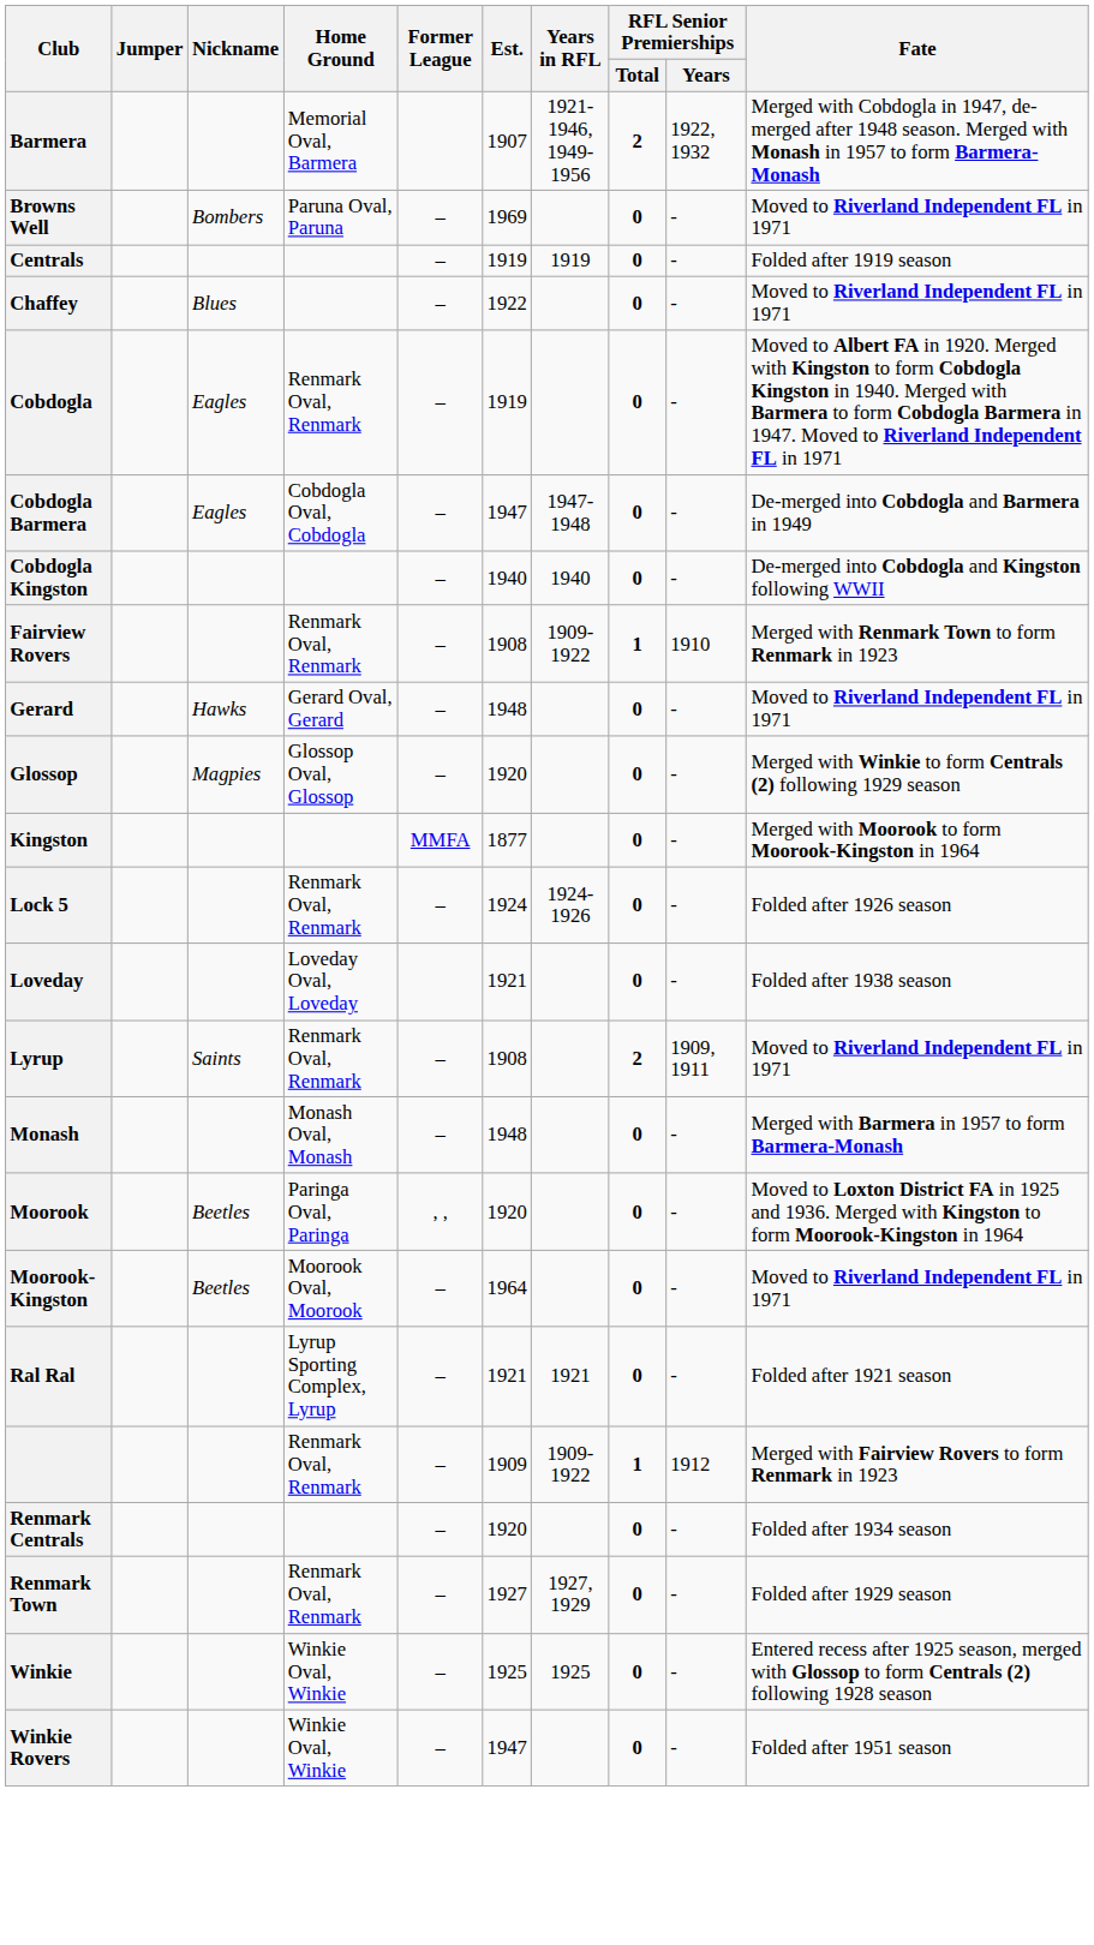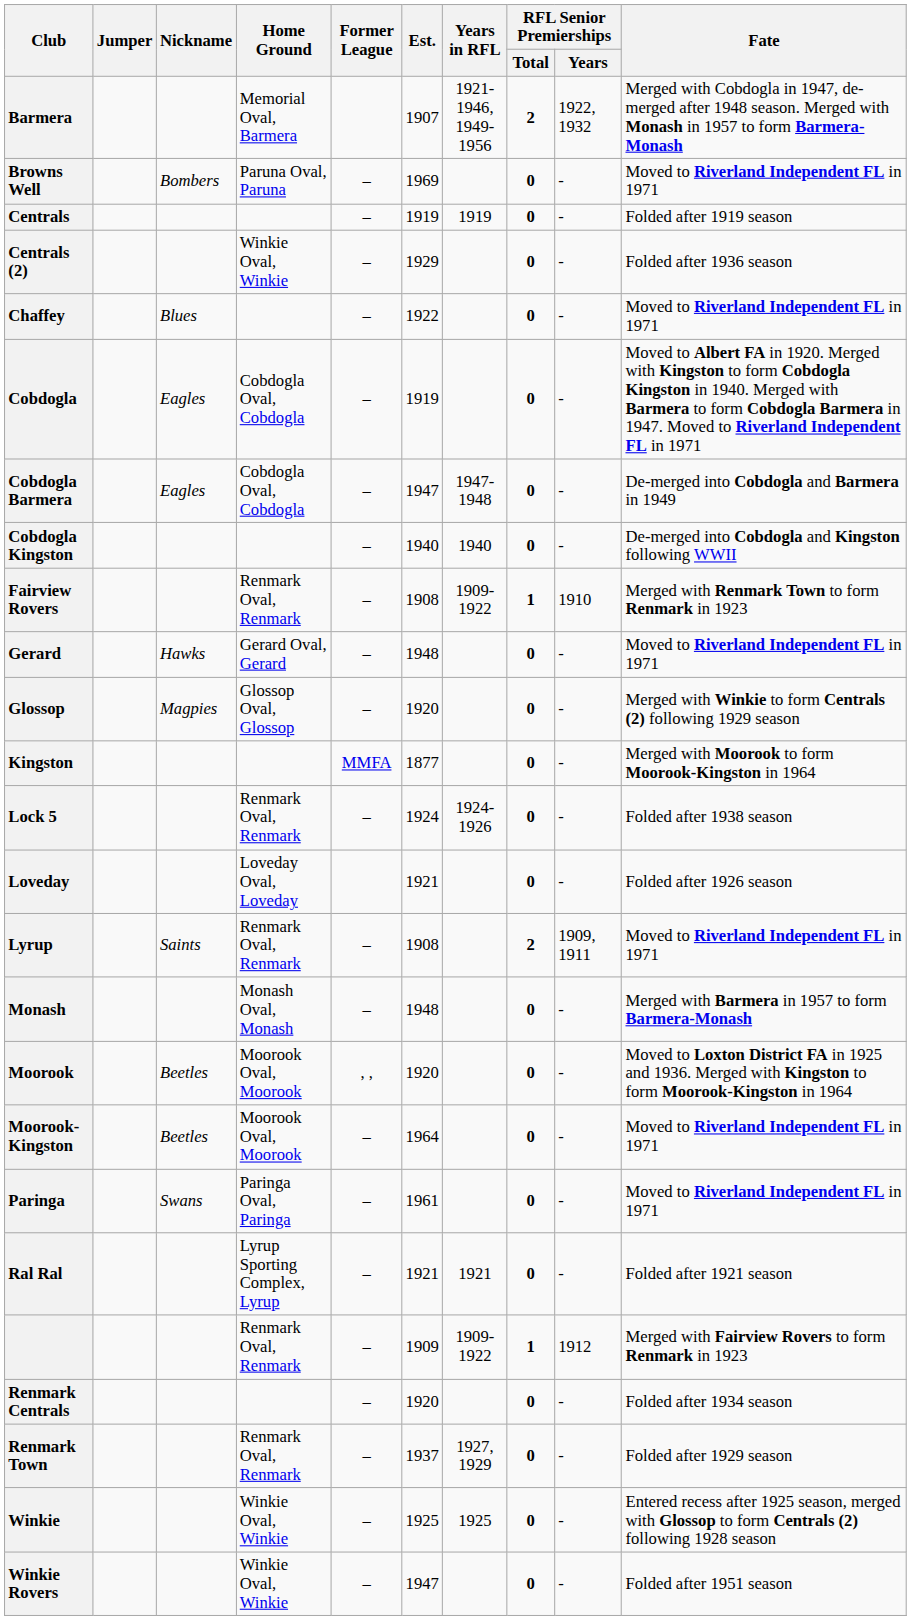+ row: Centrals (2) | Winkie Oval, Winkie | – | 1929 | 0 | - | Folded after 1936 season
Cobdogla | Home Ground: Renmark Oval, Renmark -> Cobdogla Oval, Cobdogla
Lock 5 | Fate: Folded after 1926 season -> Folded after 1938 season
Loveday | Fate: Folded after 1938 season -> Folded after 1926 season
Moorook | Home Ground: Paringa Oval, Paringa -> Moorook Oval, Moorook
+ row: Paringa | Swans | Paringa Oval, Paringa | – | 1961 | 0 | - | Moved to Riverland Independent FL in 1971
Renmark Town | Est.: 1927 -> 1937
